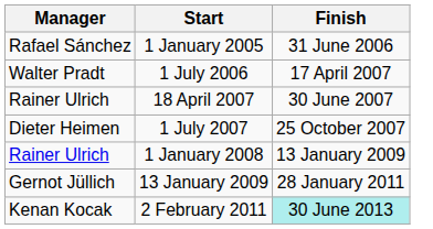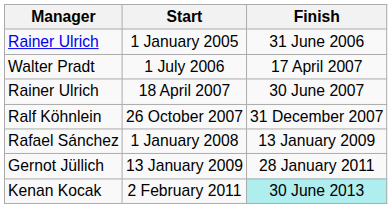1 January 2005 | Manager: Rafael Sánchez -> Rainer Ulrich
- row: Dieter Heimen | 1 July 2007 | 25 October 2007
+ row: Ralf Köhnlein | 26 October 2007 | 31 December 2007
1 January 2008 | Manager: Rainer Ulrich -> Rafael Sánchez
